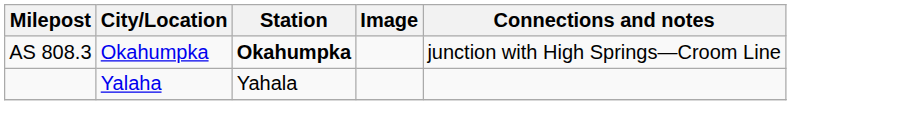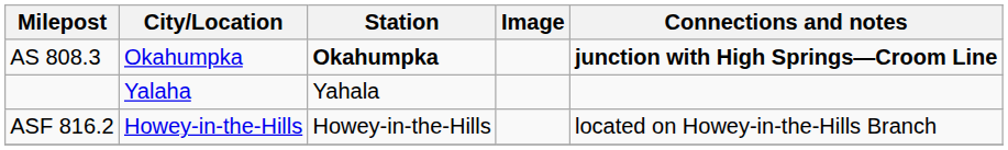AS 808.3 | Connections and notes: normal -> bold
+ row: ASF 816.2 | Howey-in-the-Hills | Howey-in-the-Hills | located on Howey-in-the-Hills Branch
